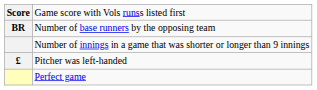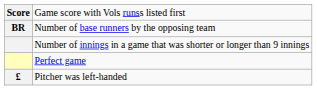rows swapped: Pitcher was left-handed <-> Perfect game
